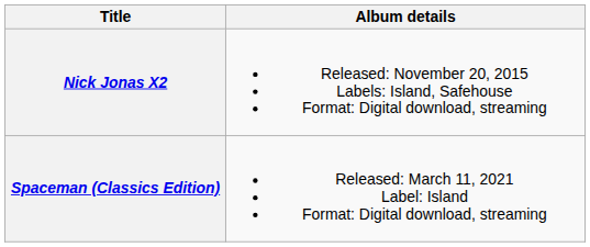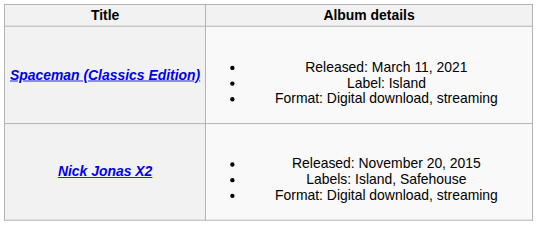rows swapped: Nick Jonas X2 <-> Spaceman (Classics Edition)
